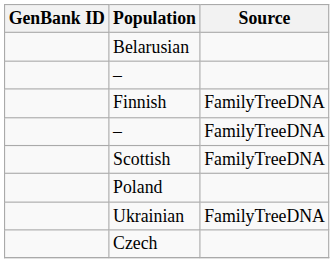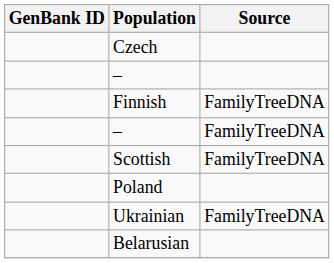rows swapped: Czech <-> Belarusian
